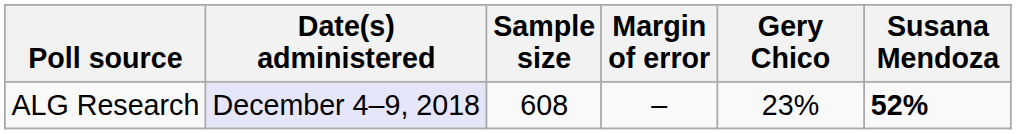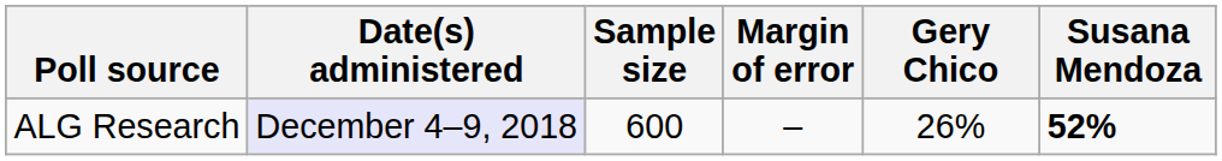ALG Research | Sample size: 608 -> 600
ALG Research | Gery Chico: 23% -> 26%
